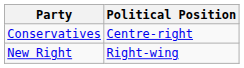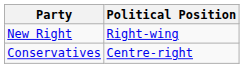rows swapped: Conservatives <-> New Right
